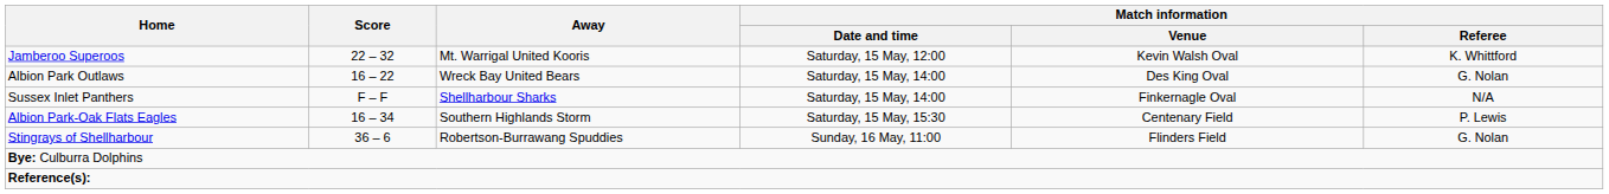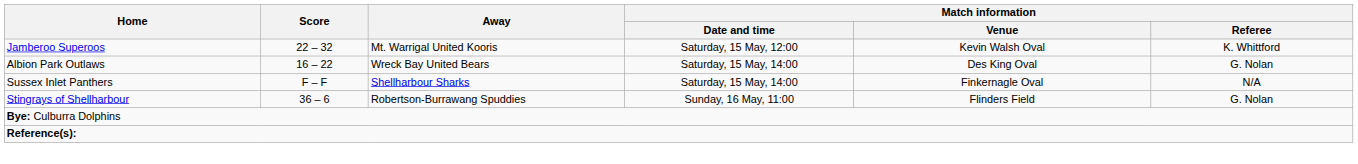- row: Albion Park-Oak Flats Eagles | 16 – 34 | Southern Highlands Storm | Saturday, 15 May, 15:30 | Centenary Field | P. Lewis
